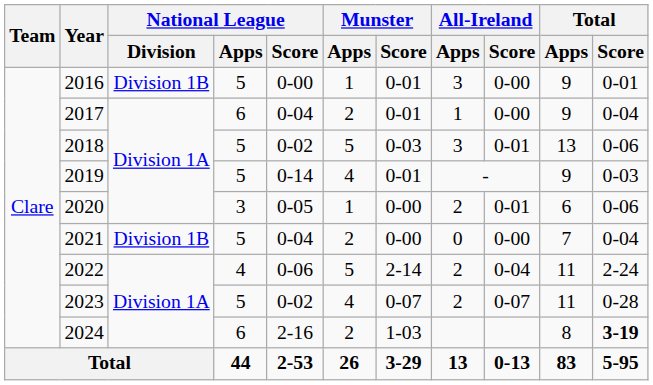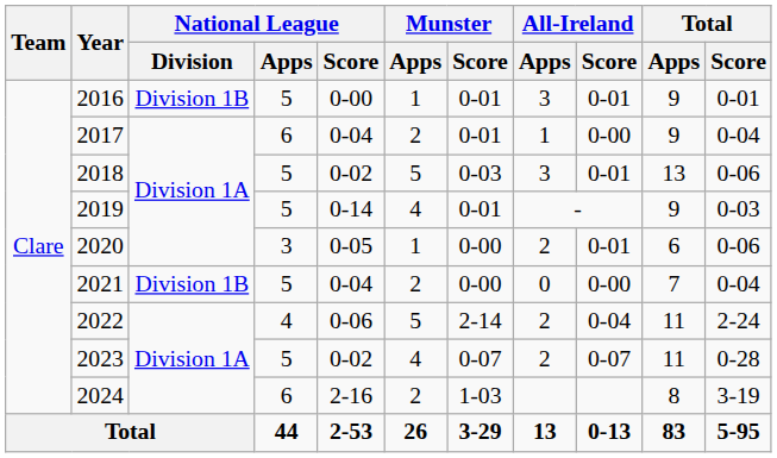2016 | All-Ireland / Score: 0-00 -> 0-01
2024 | Total / Score: bold -> normal
